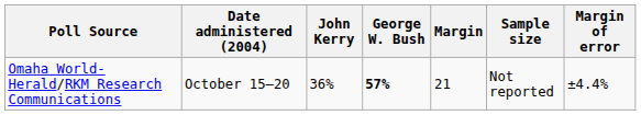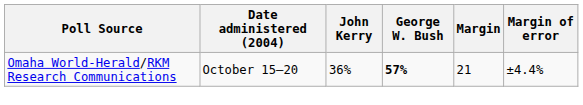- column: Sample size | Not reported
